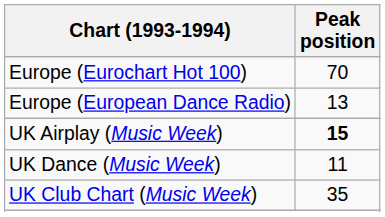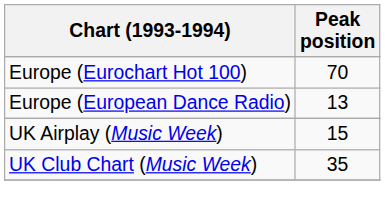UK Airplay (Music Week) | Peak position: bold -> normal
- row: UK Dance (Music Week) | 11
